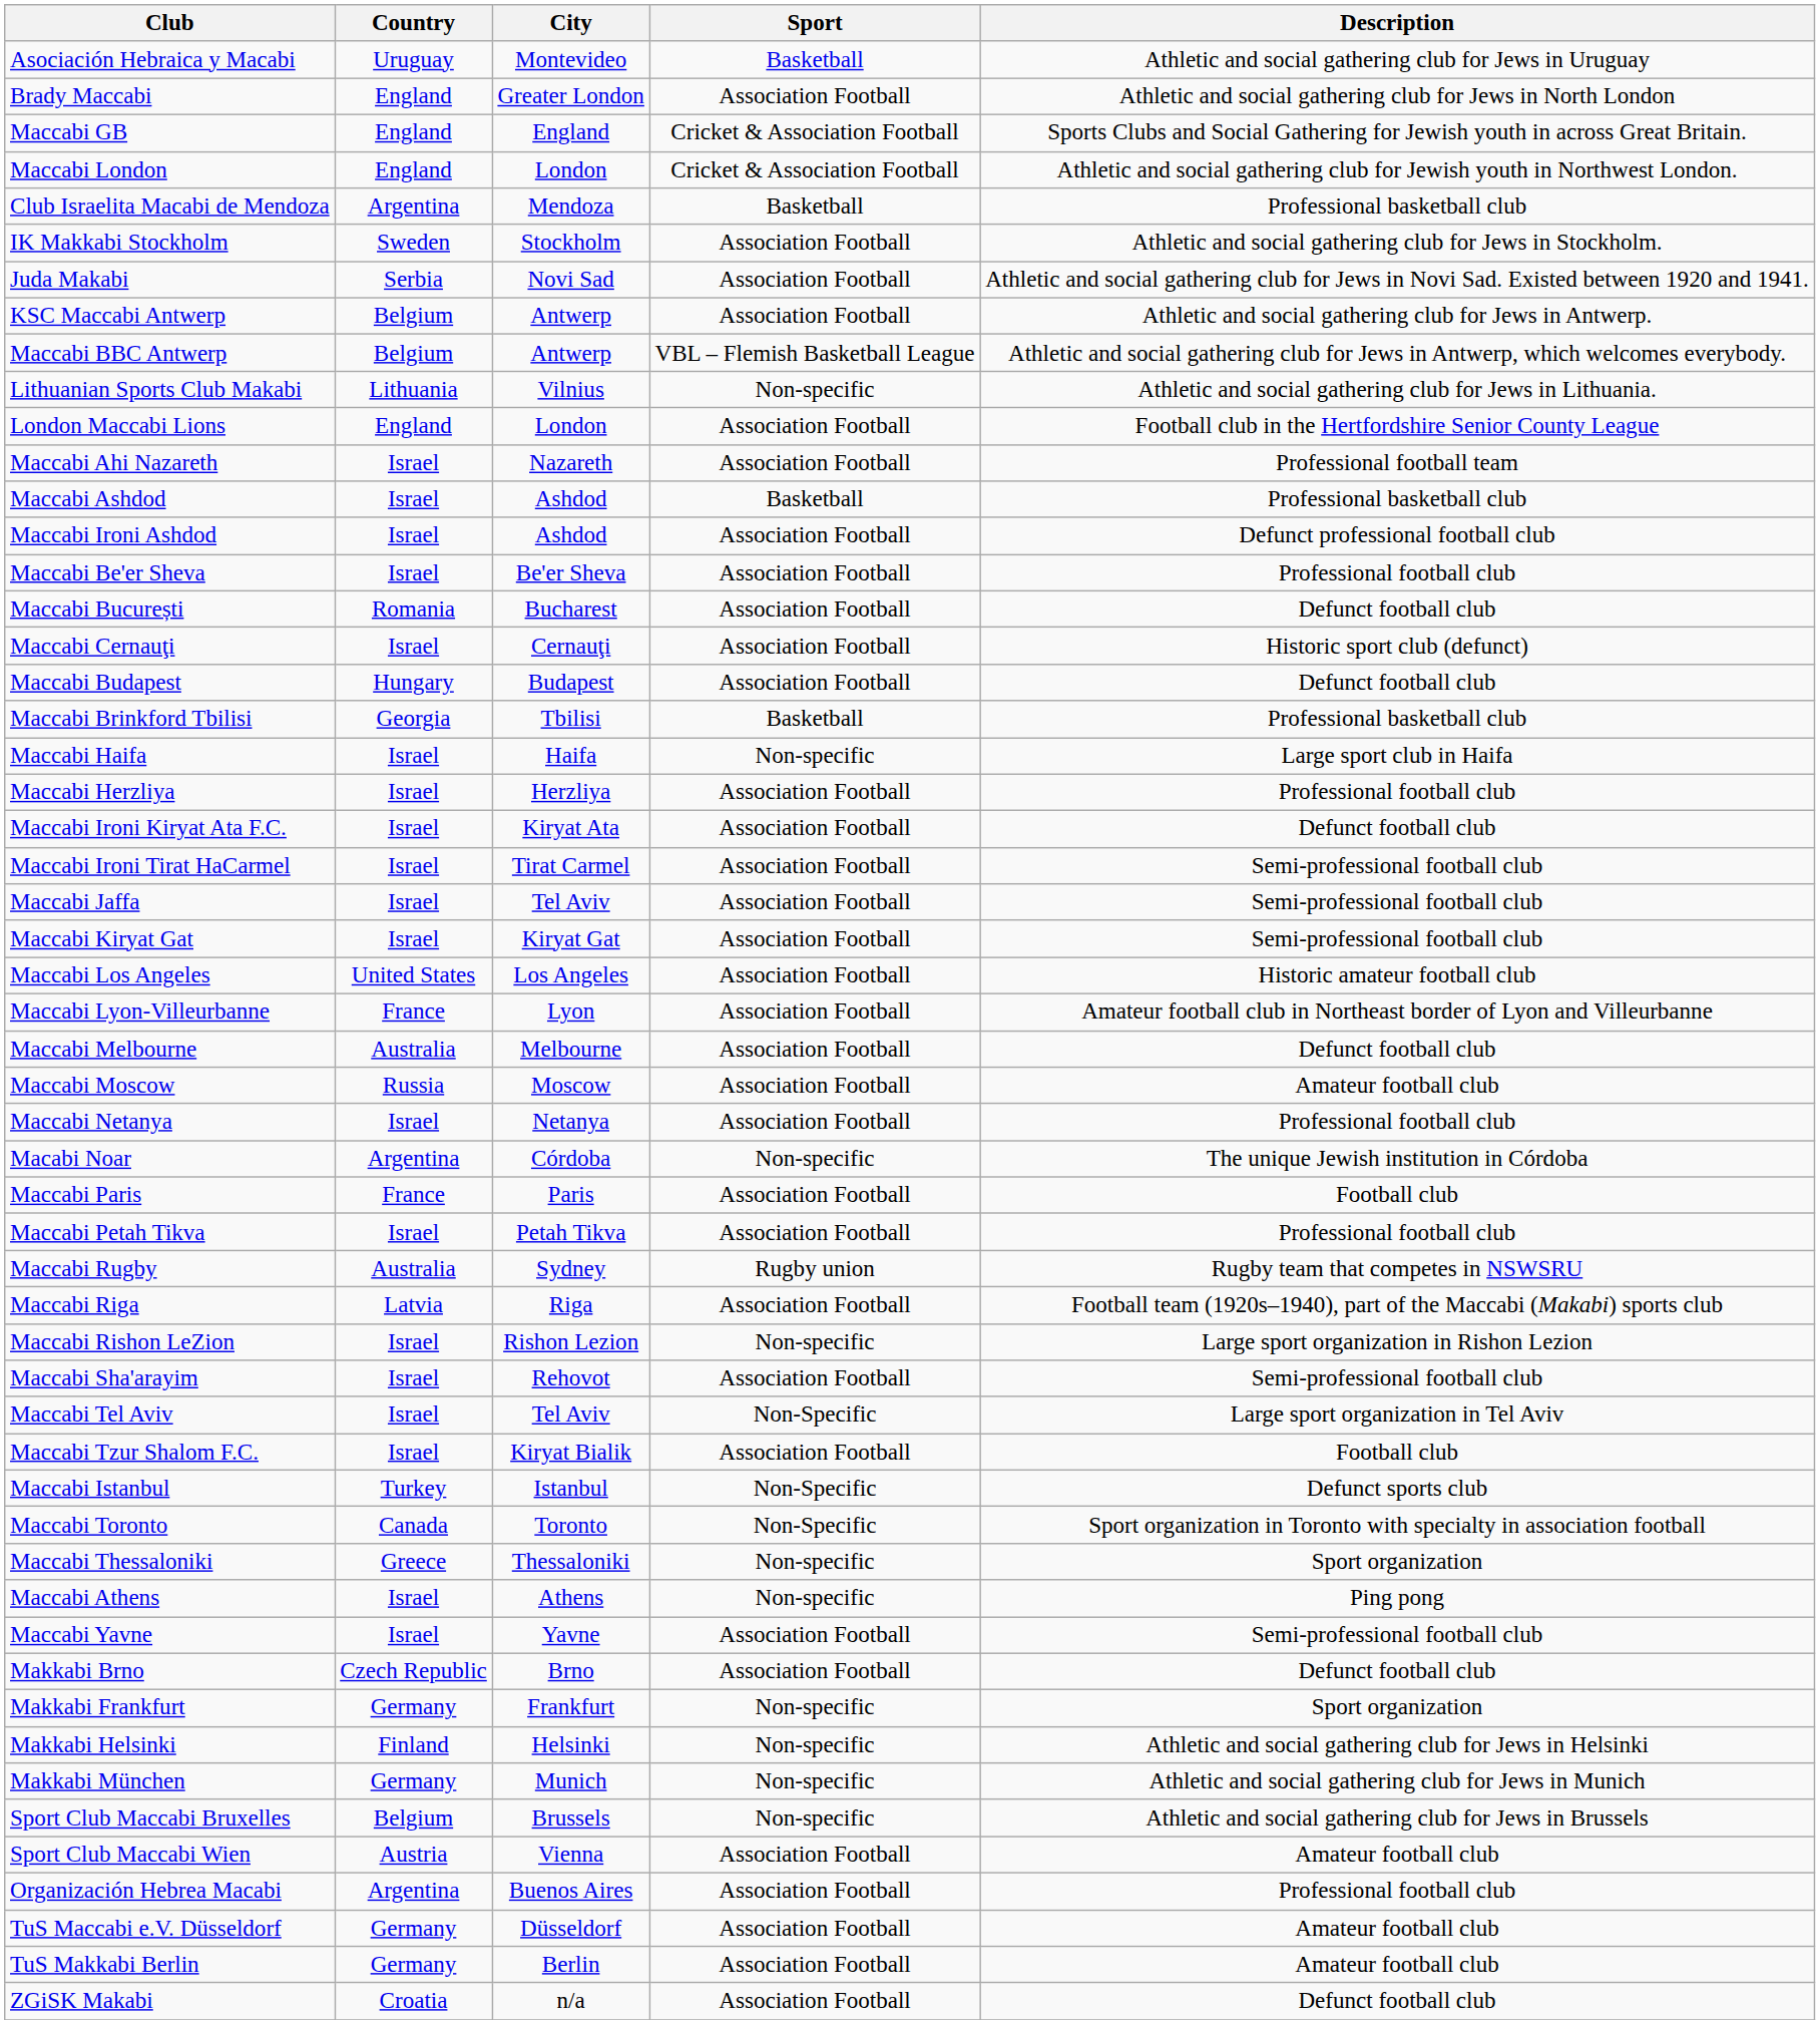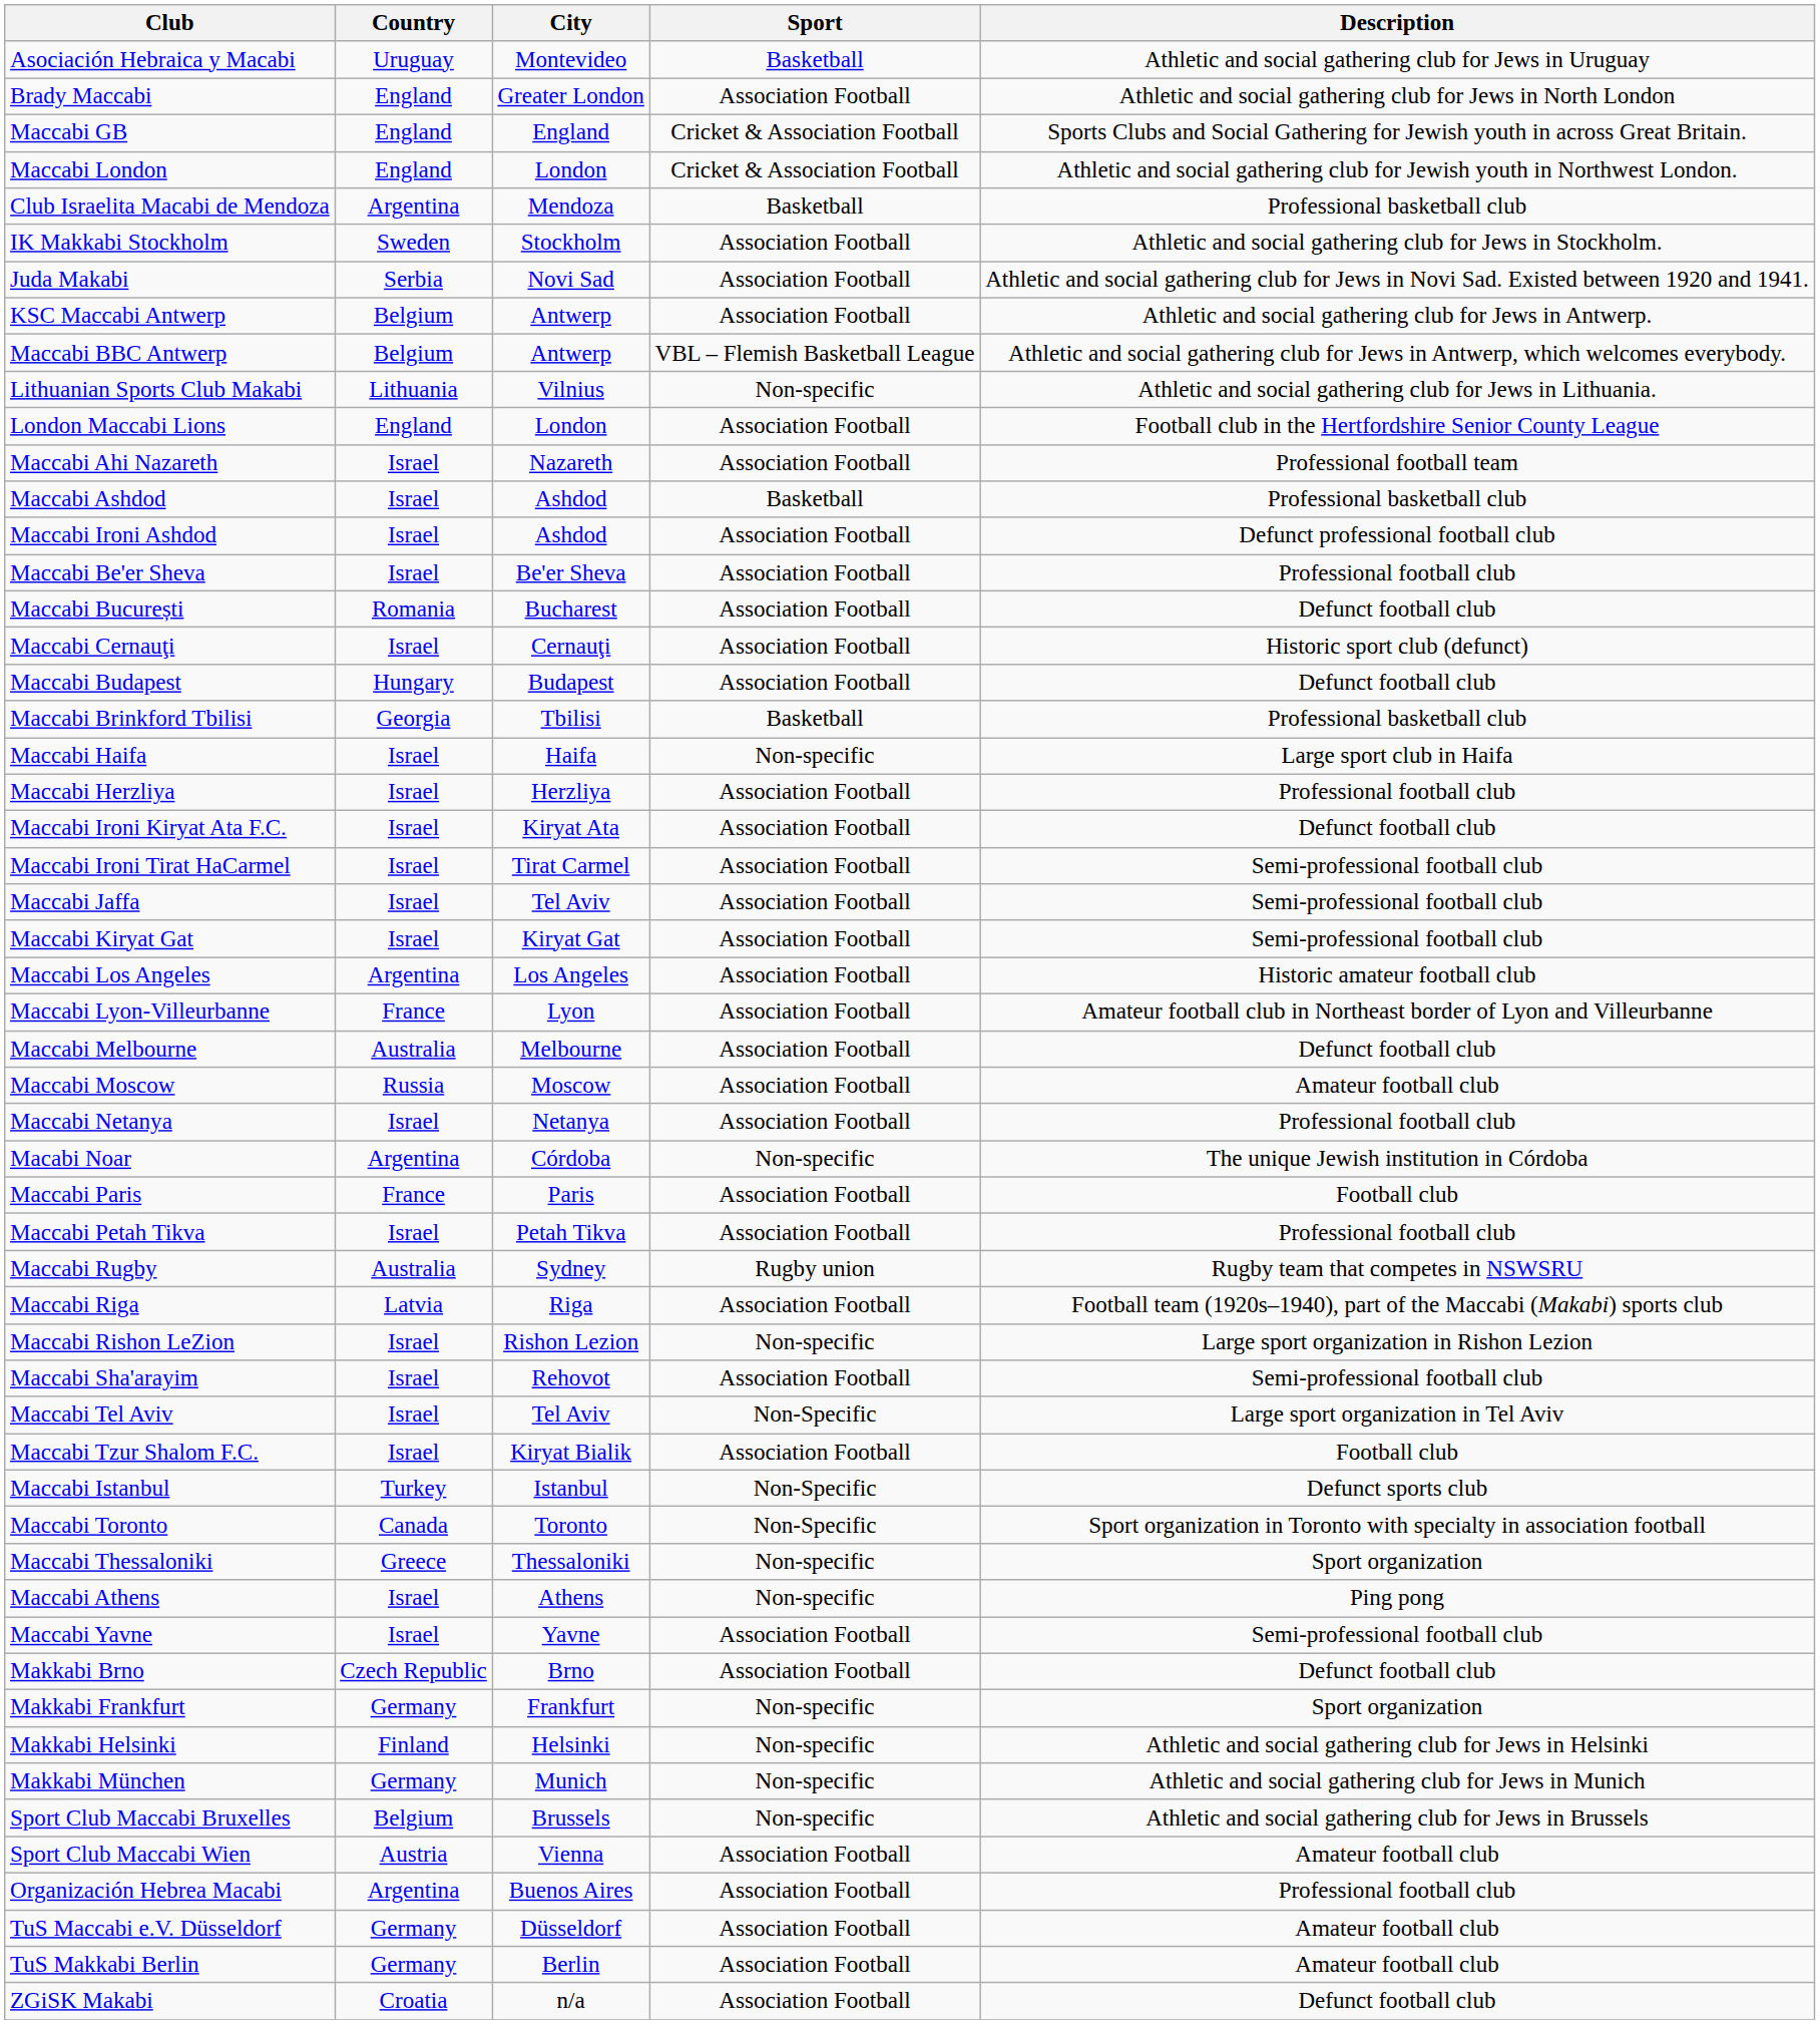Maccabi Los Angeles | Country: United States -> Argentina
